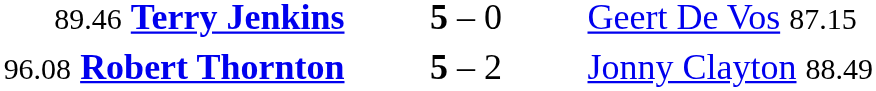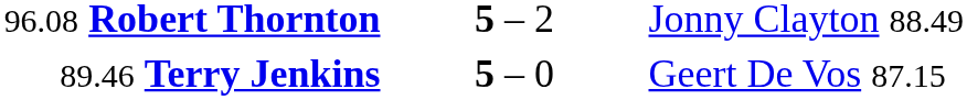rows swapped: 89.46 Terry Jenkins <-> 96.08 Robert Thornton
